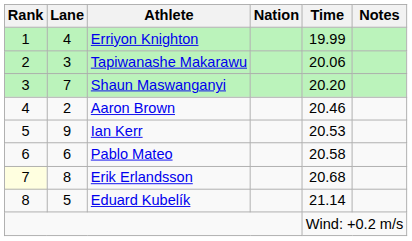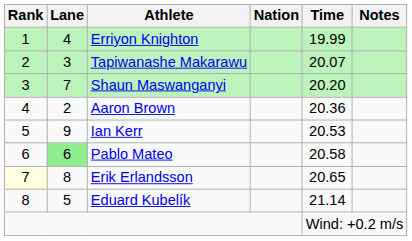Tapiwanashe Makarawu | Time: 20.06 -> 20.07
Aaron Brown | Time: 20.46 -> 20.36
Pablo Mateo | Lane: no background -> lightgreen background
Erik Erlandsson | Time: 20.68 -> 20.65
